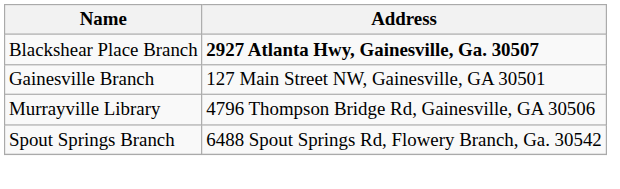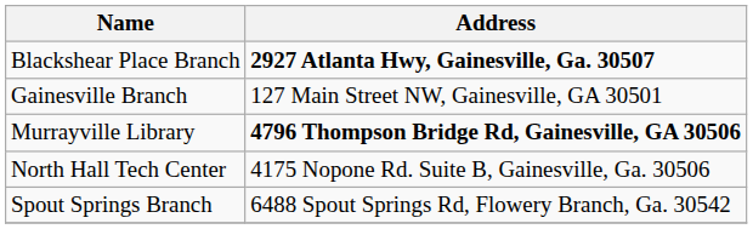Murrayville Library | Address: normal -> bold
+ row: North Hall Tech Center | 4175 Nopone Rd. Suite B, Gainesville, Ga. 30506
